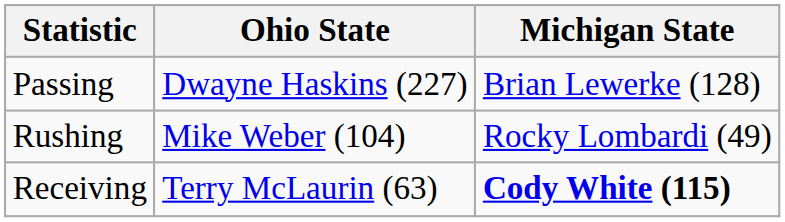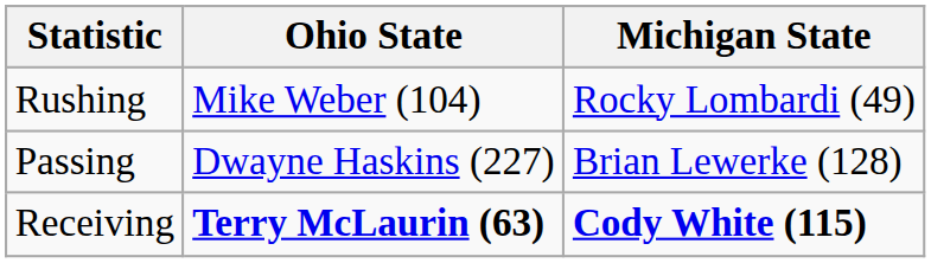rows swapped: Passing <-> Rushing
Receiving | Ohio State: normal -> bold
